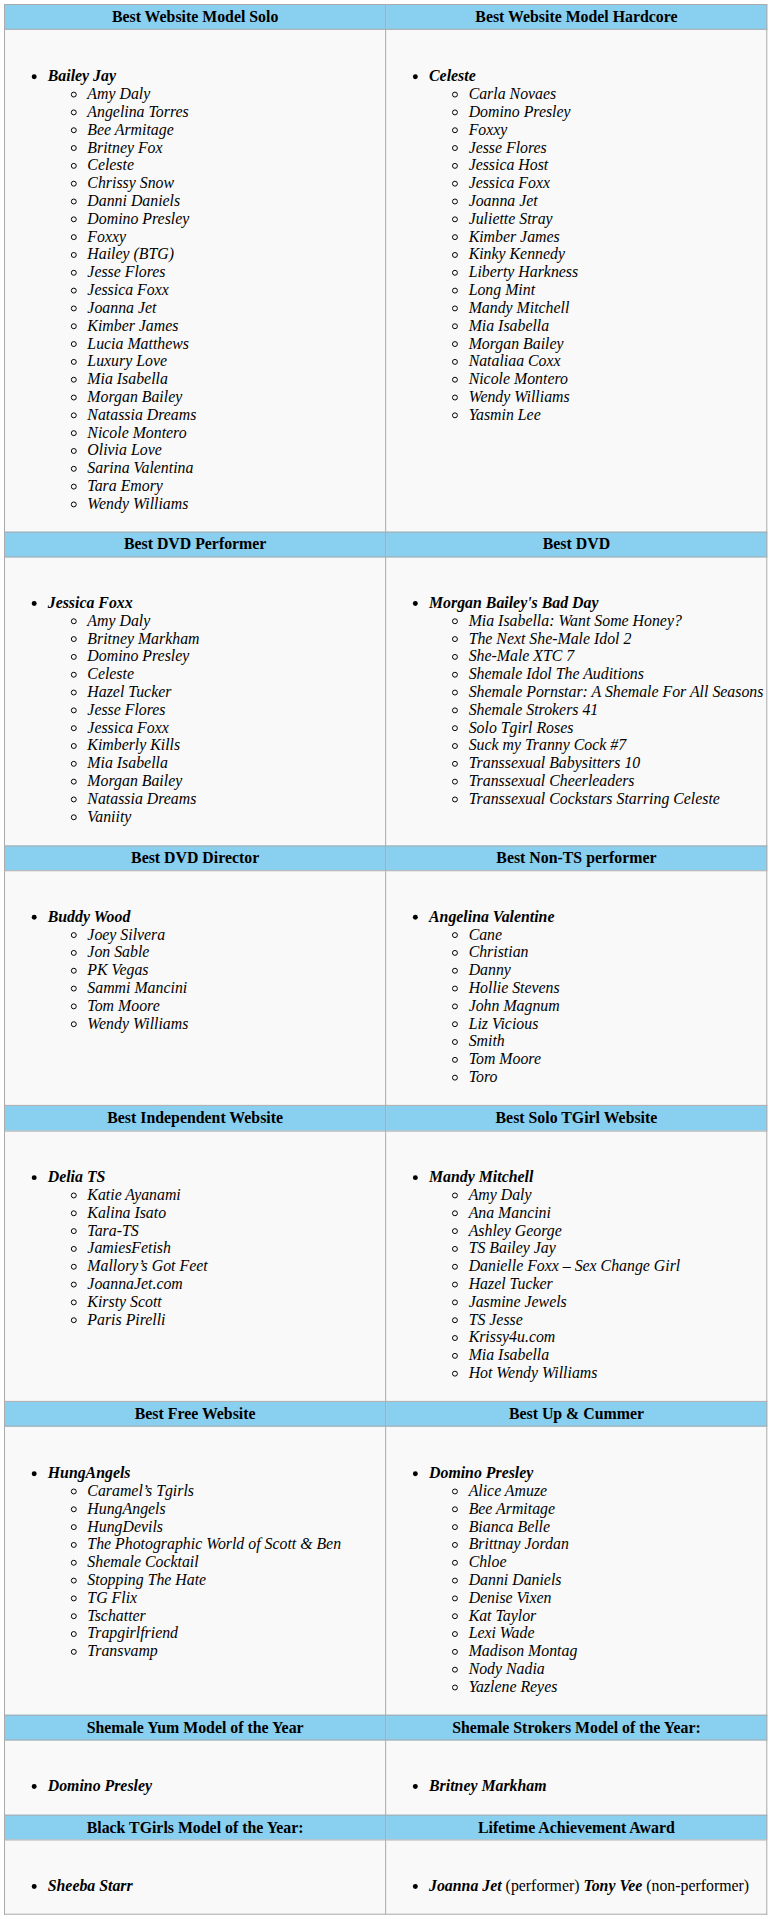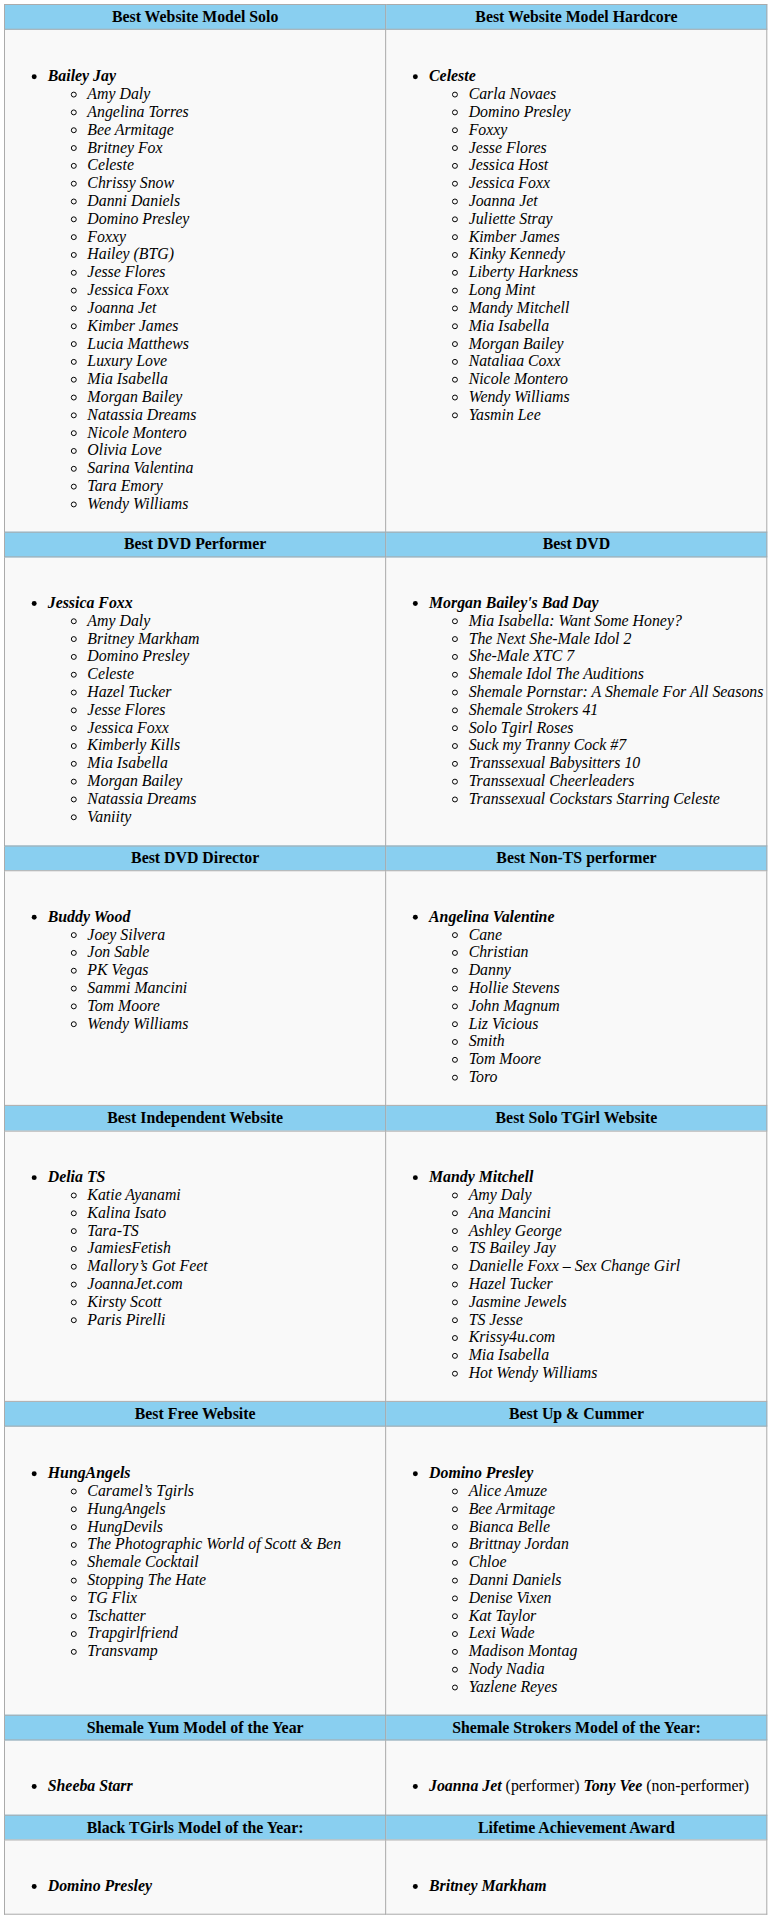rows swapped: Domino Presley <-> Sheeba Starr
